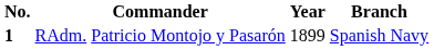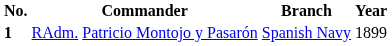columns swapped: Branch <-> Year
